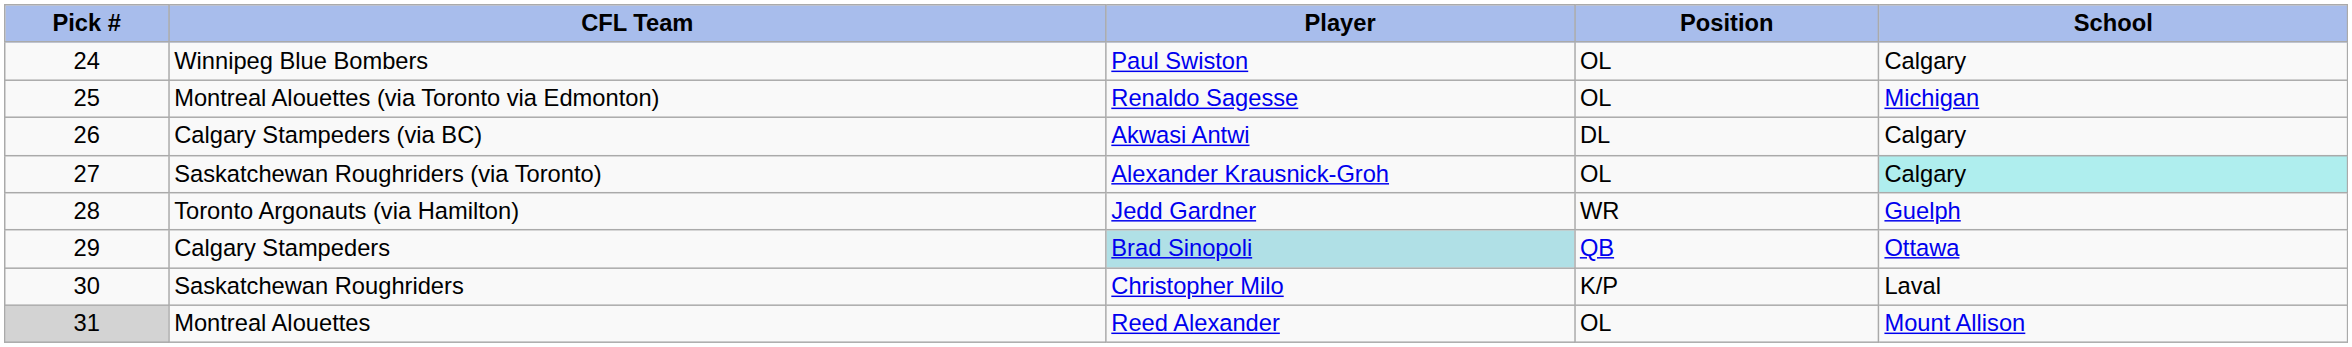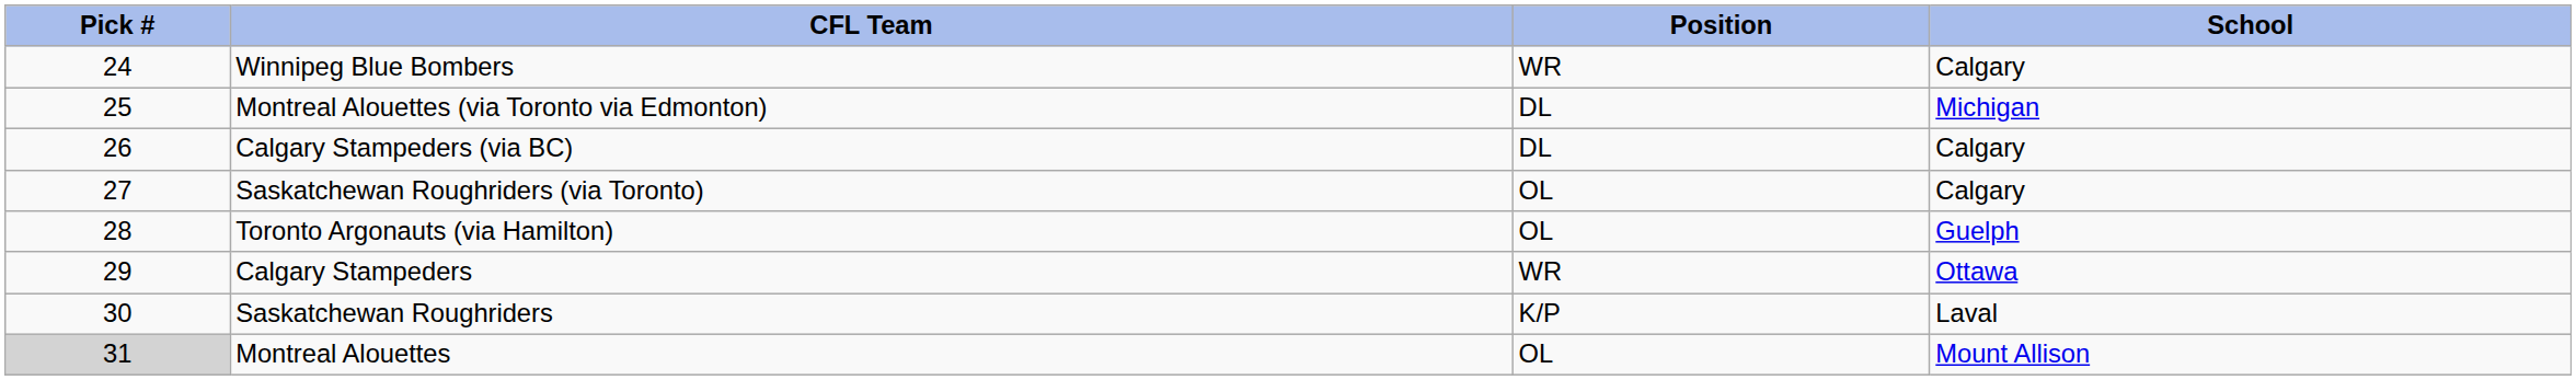- column: Player | Paul Swiston | Renaldo Sagesse | Akwasi Antwi | Alexander Krausnick-Groh | Jedd Gardner | Brad Sinopoli | Christopher Milo | Reed Alexander
Winnipeg Blue Bombers | Position: OL -> WR
Montreal Alouettes (via Toronto via Edmonton) | Position: OL -> DL
Saskatchewan Roughriders (via Toronto) | School: paleturquoise background -> no background
Toronto Argonauts (via Hamilton) | Position: WR -> OL
Calgary Stampeders | Position: QB -> WR
